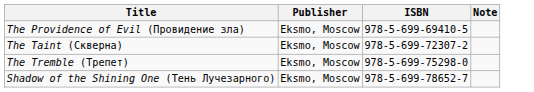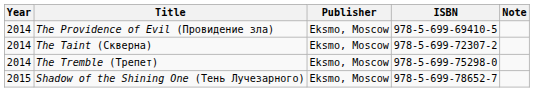+ column: Year | 2014 | 2014 | 2014 | 2015
